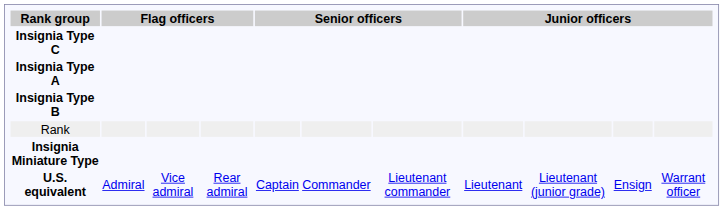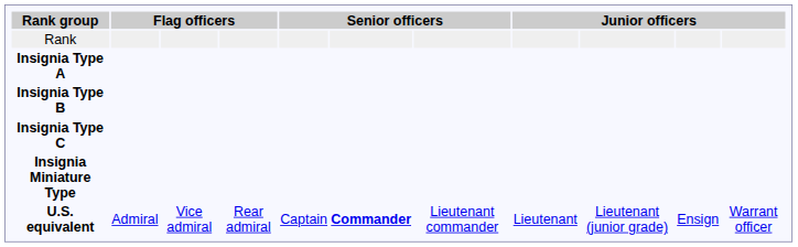rows swapped: Rank <-> Insignia Type C
U.S. equivalent | column 6: normal -> bold
